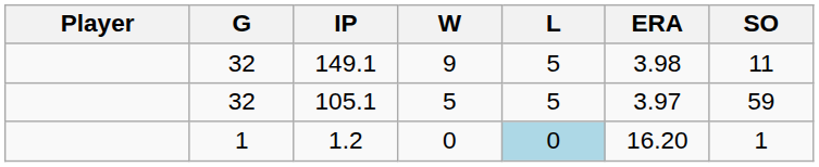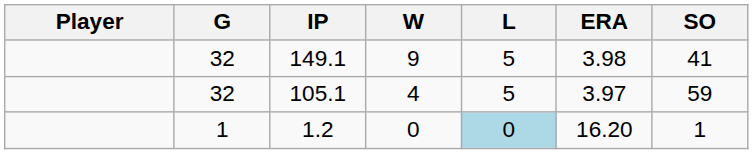149.1 | SO: 11 -> 41
105.1 | W: 5 -> 4
